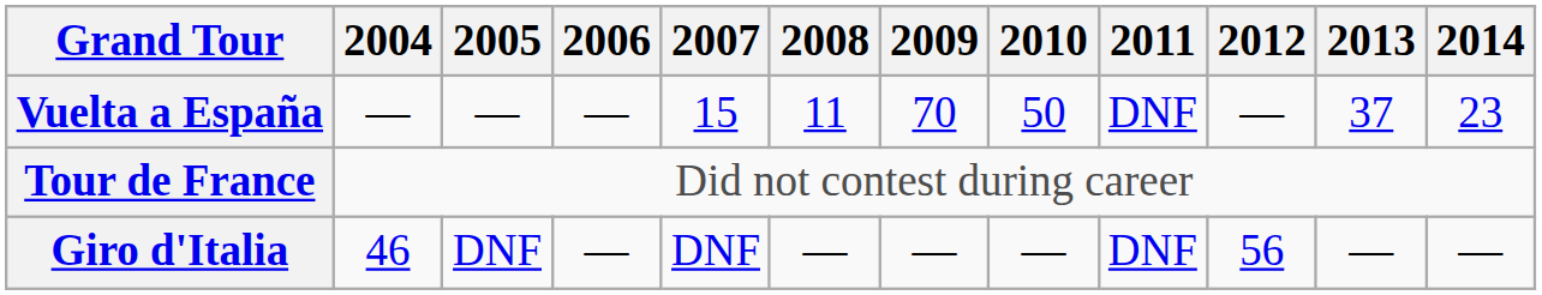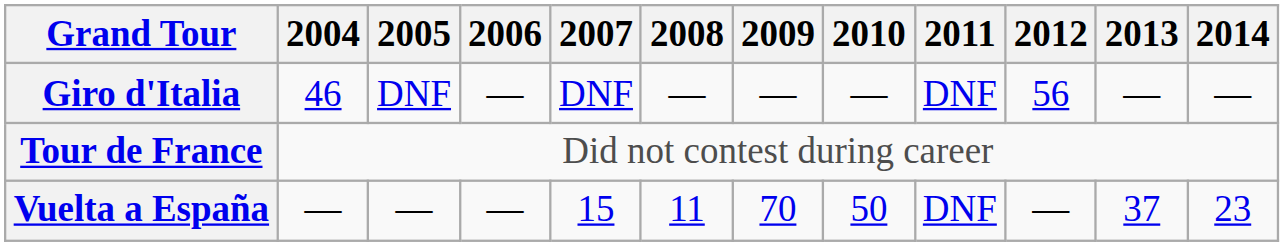rows swapped: Giro d'Italia <-> Vuelta a España
